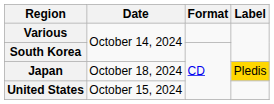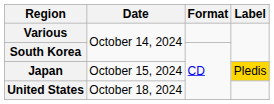Japan | Date: October 18, 2024 -> October 15, 2024
United States | Date: October 15, 2024 -> October 18, 2024
